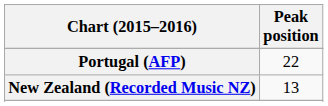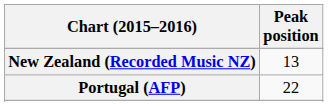rows swapped: New Zealand (Recorded Music NZ) <-> Portugal (AFP)
